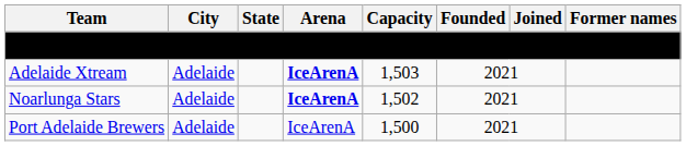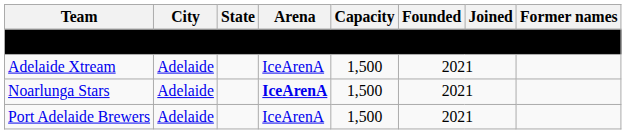Adelaide Xtream | Arena: bold -> normal
Adelaide Xtream | Capacity: 1,503 -> 1,500
Noarlunga Stars | Capacity: 1,502 -> 1,500
